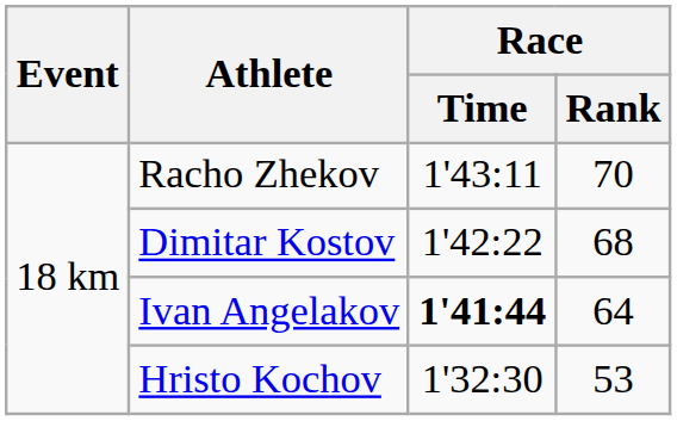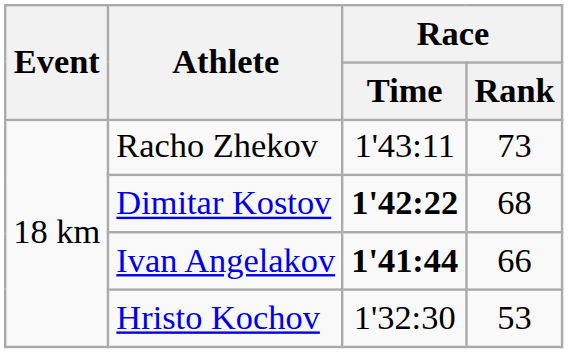Racho Zhekov | Race / Rank: 70 -> 73
Dimitar Kostov | Race / Time: normal -> bold
Ivan Angelakov | Race / Rank: 64 -> 66
